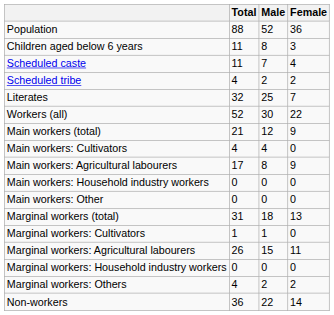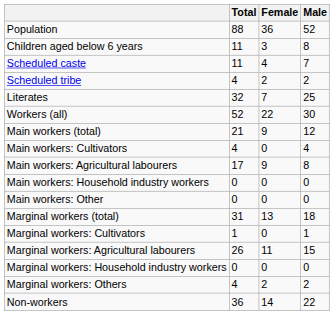columns swapped: Male <-> Female
